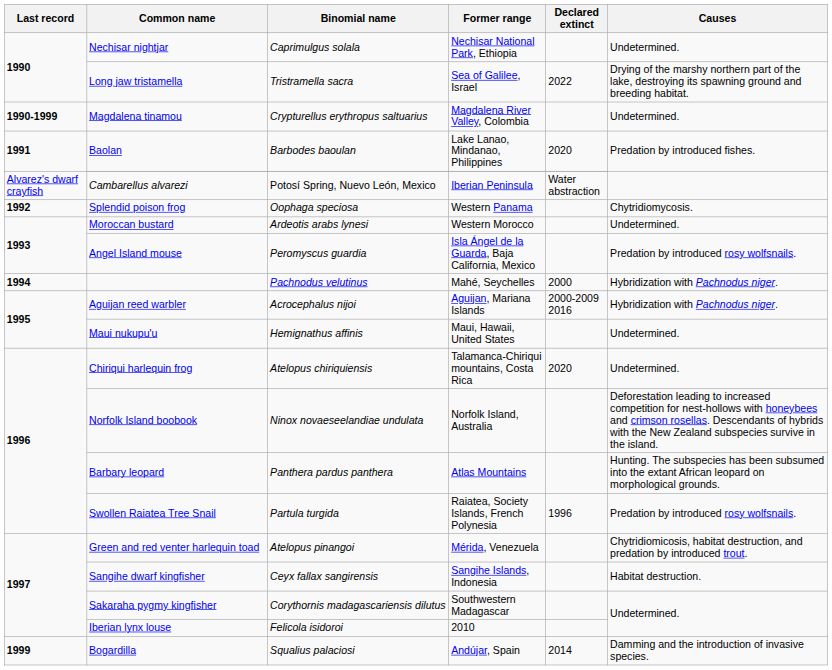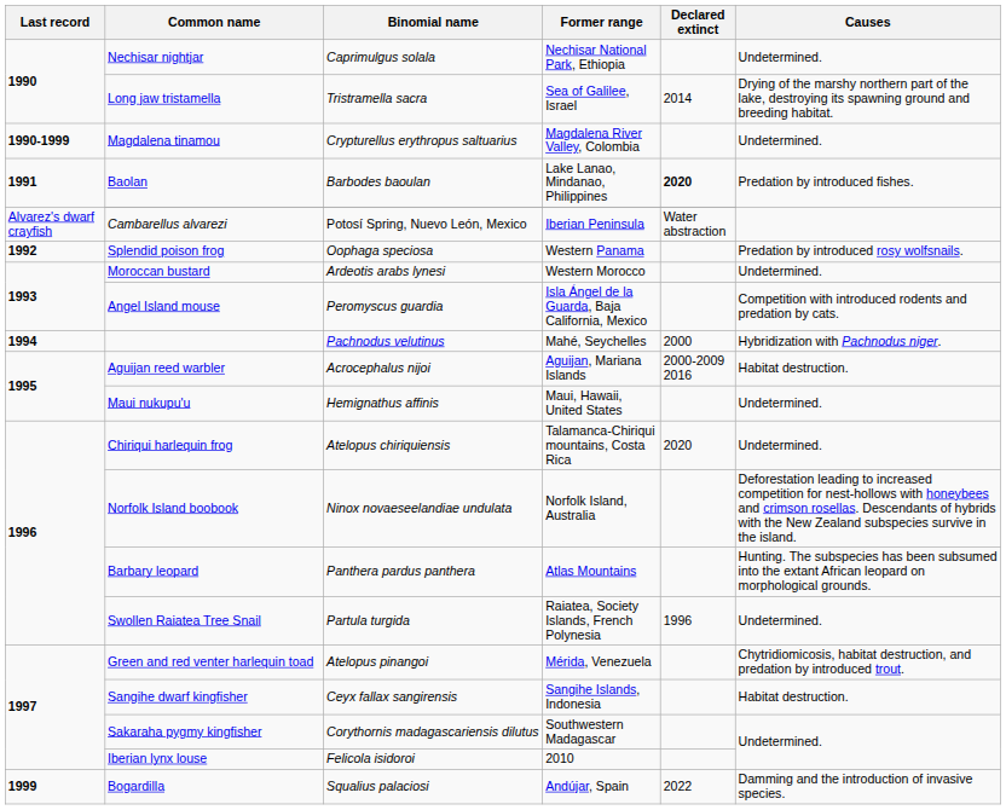Long jaw tristamella | Declared extinct: 2022 -> 2014
Baolan | Declared extinct: normal -> bold
Splendid poison frog | Causes: Chytridiomycosis. -> Predation by introduced rosy wolfsnails.
Angel Island mouse | Causes: Predation by introduced rosy wolfsnails. -> Competition with introduced rodents and predation by cats.
Aguijan reed warbler | Causes: Hybridization with Pachnodus niger. -> Habitat destruction.
Swollen Raiatea Tree Snail | Causes: Predation by introduced rosy wolfsnails. -> Undetermined.
Bogardilla | Declared extinct: 2014 -> 2022
